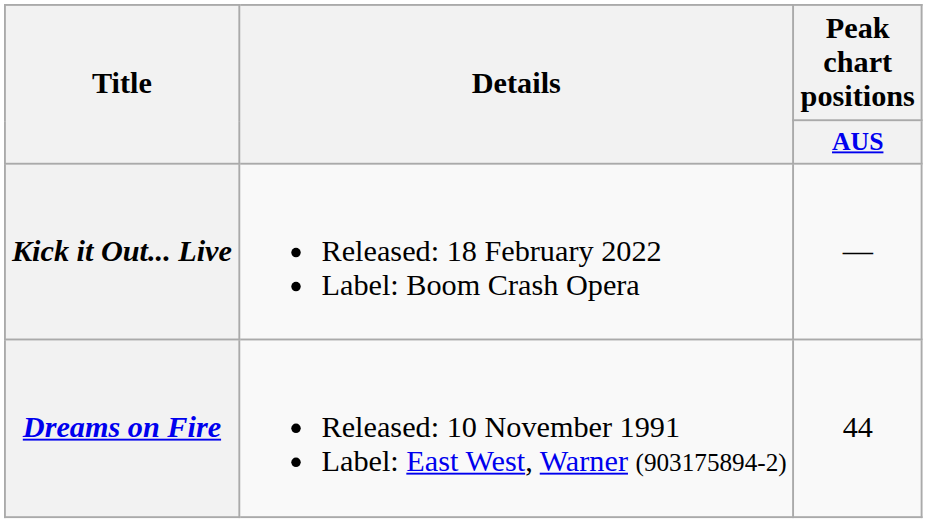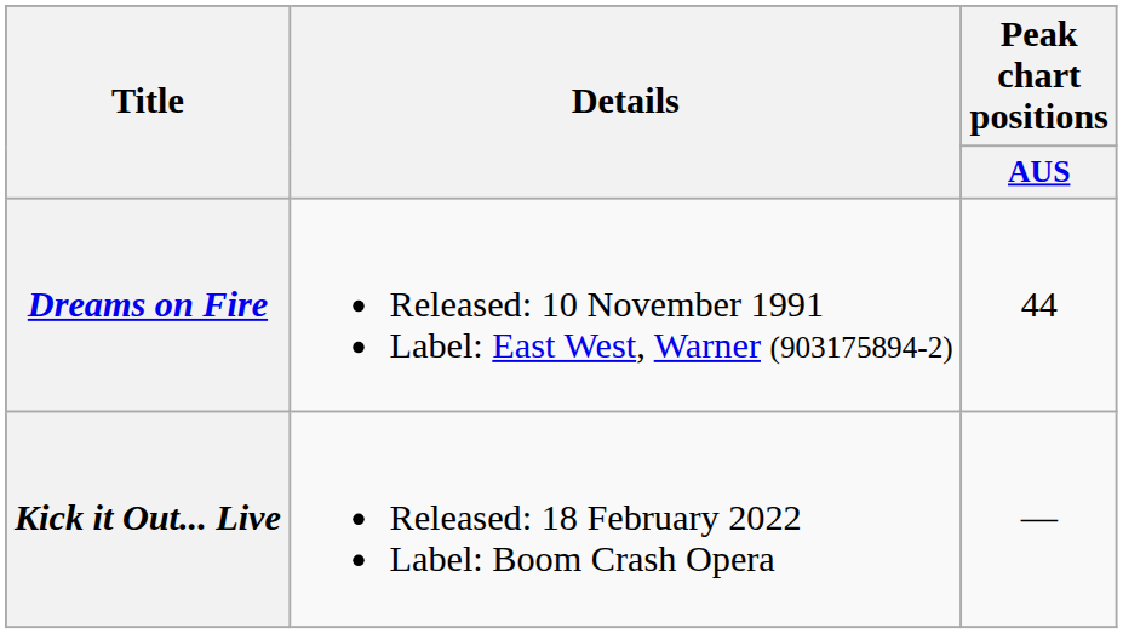rows swapped: Dreams on Fire <-> Kick it Out... Live
